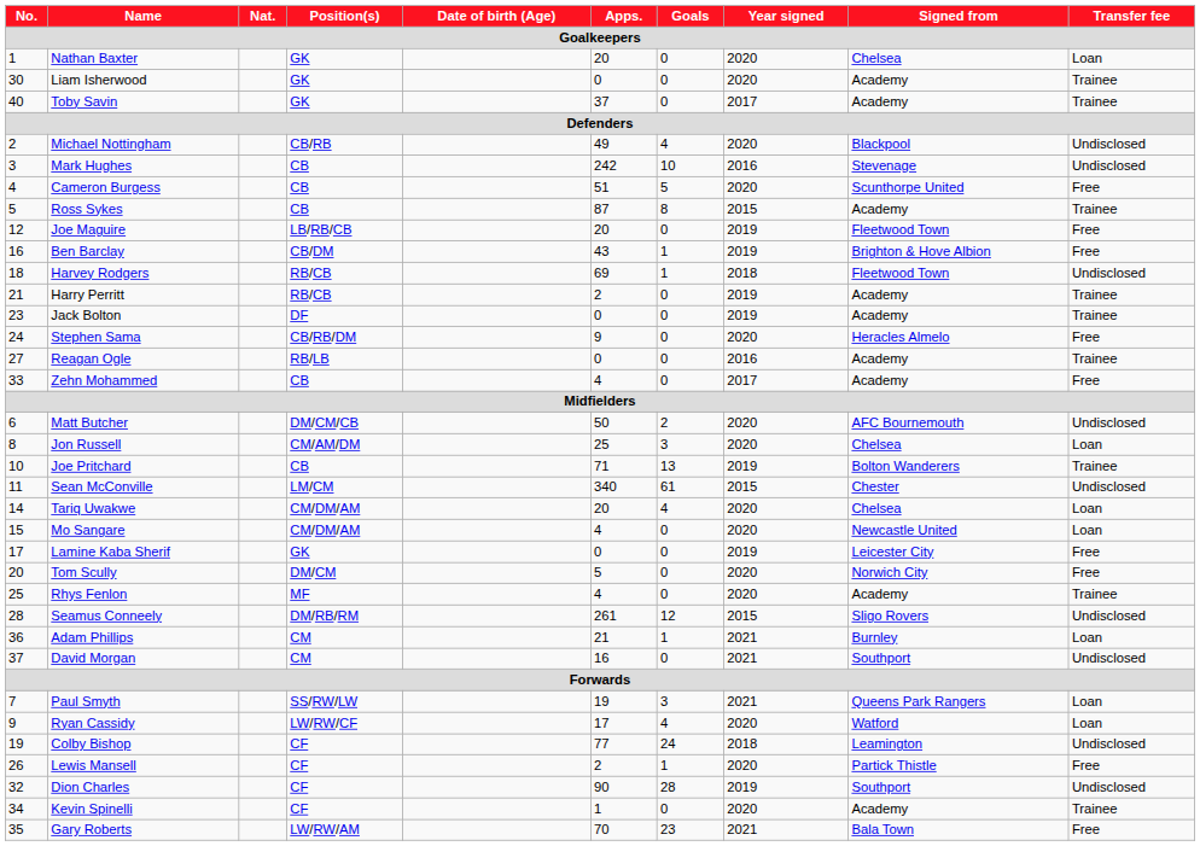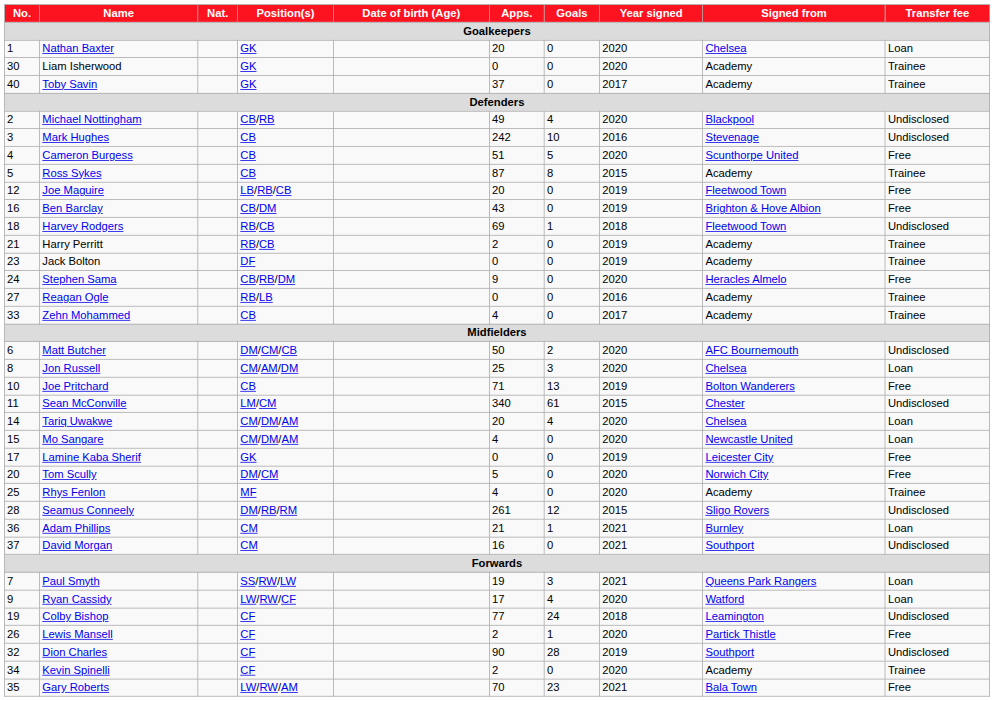Ben Barclay | Goals: 1 -> 0
Zehn Mohammed | Transfer fee: Free -> Trainee
Joe Pritchard | Transfer fee: Trainee -> Free
Kevin Spinelli | Apps.: 1 -> 2
